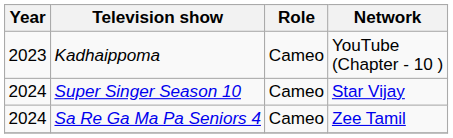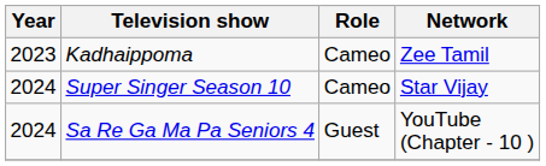Kadhaippoma | Network: YouTube (Chapter - 10 ) -> Zee Tamil
Sa Re Ga Ma Pa Seniors 4 | Role: Cameo -> Guest
Sa Re Ga Ma Pa Seniors 4 | Network: Zee Tamil -> YouTube (Chapter - 10 )
